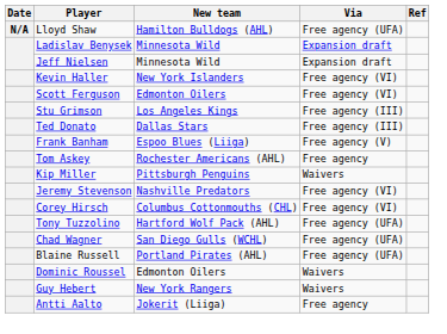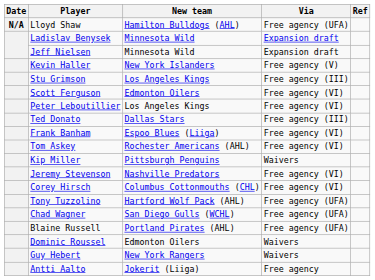Kevin Haller | Via: Free agency (VI) -> Free agency (V)
rows swapped: Scott Ferguson <-> Stu Grimson
+ row: Peter Leboutillier | Los Angeles Kings | Free agency (VI)
Frank Banham | Via: Free agency (V) -> Free agency (VI)
Tom Askey | Via: Free agency -> Free agency (VI)
